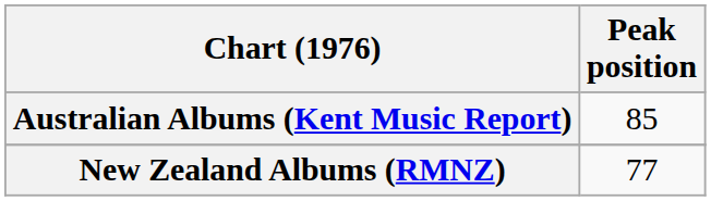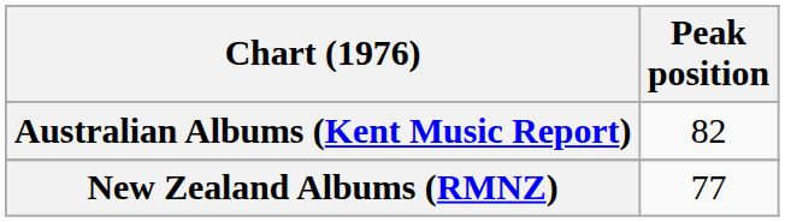Australian Albums (Kent Music Report) | Peak position: 85 -> 82
